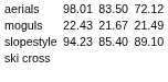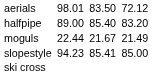+ row: halfpipe | 89.00 | 85.40 | 83.20
moguls | column 3: 22.43 -> 22.44
slopestyle | column 5: 85.40 -> 85.41
slopestyle | column 7: 89.10 -> 85.00
